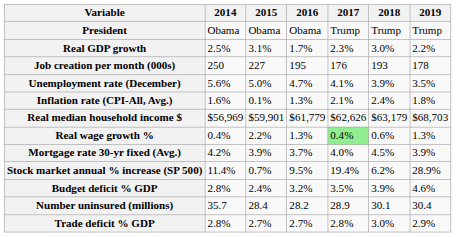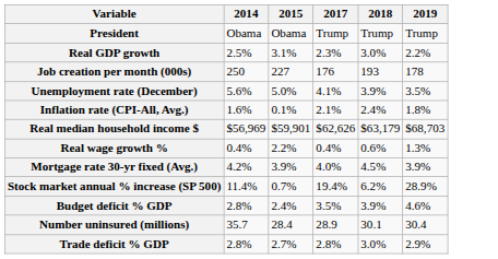- column: 2016 | Obama | 1.7% | 195 | 4.7% | 1.3% | $61,779 | 1.3% | 3.7% | 9.5% | 3.2% | 28.2 | 2.7%
Real wage growth % | 2017: lightgreen background -> no background
